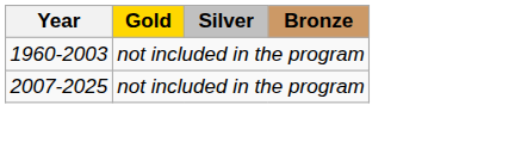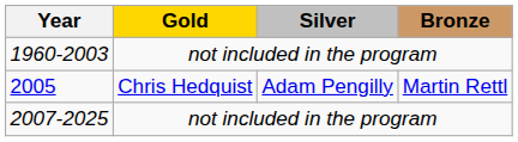+ row: 2005 | Chris Hedquist | Adam Pengilly | Martin Rettl
